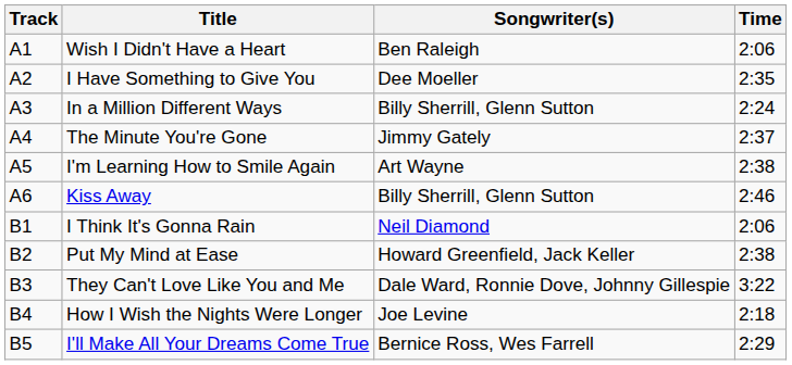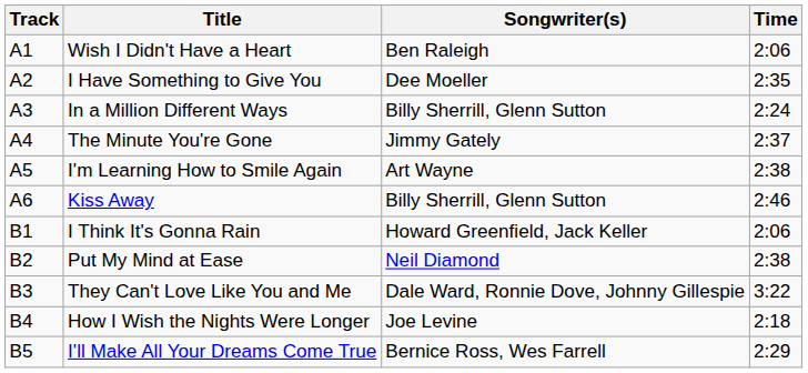I Think It's Gonna Rain | Songwriter(s): Neil Diamond -> Howard Greenfield, Jack Keller
Put My Mind at Ease | Songwriter(s): Howard Greenfield, Jack Keller -> Neil Diamond
